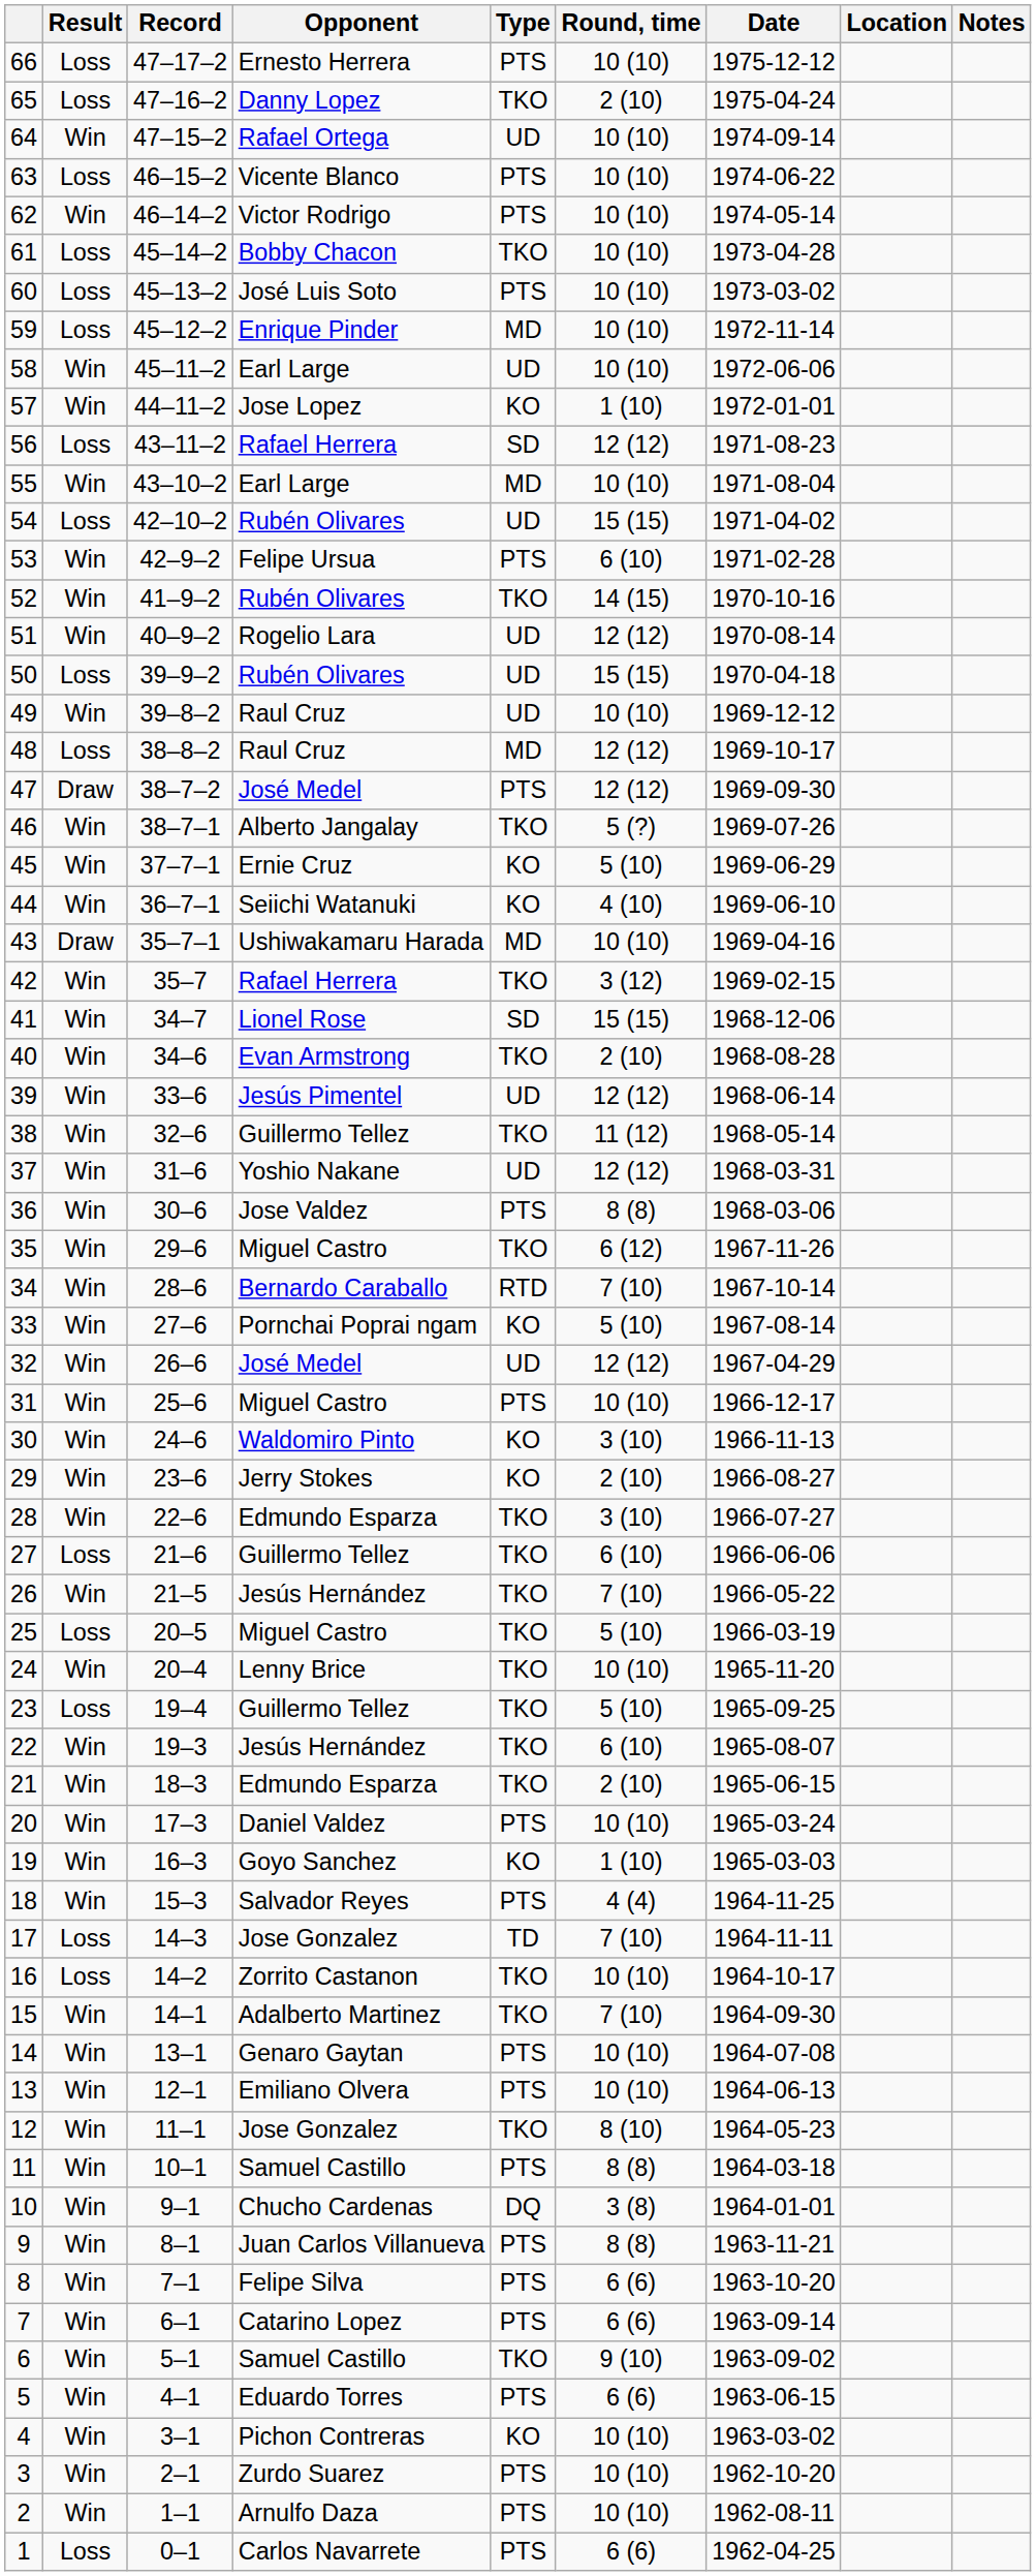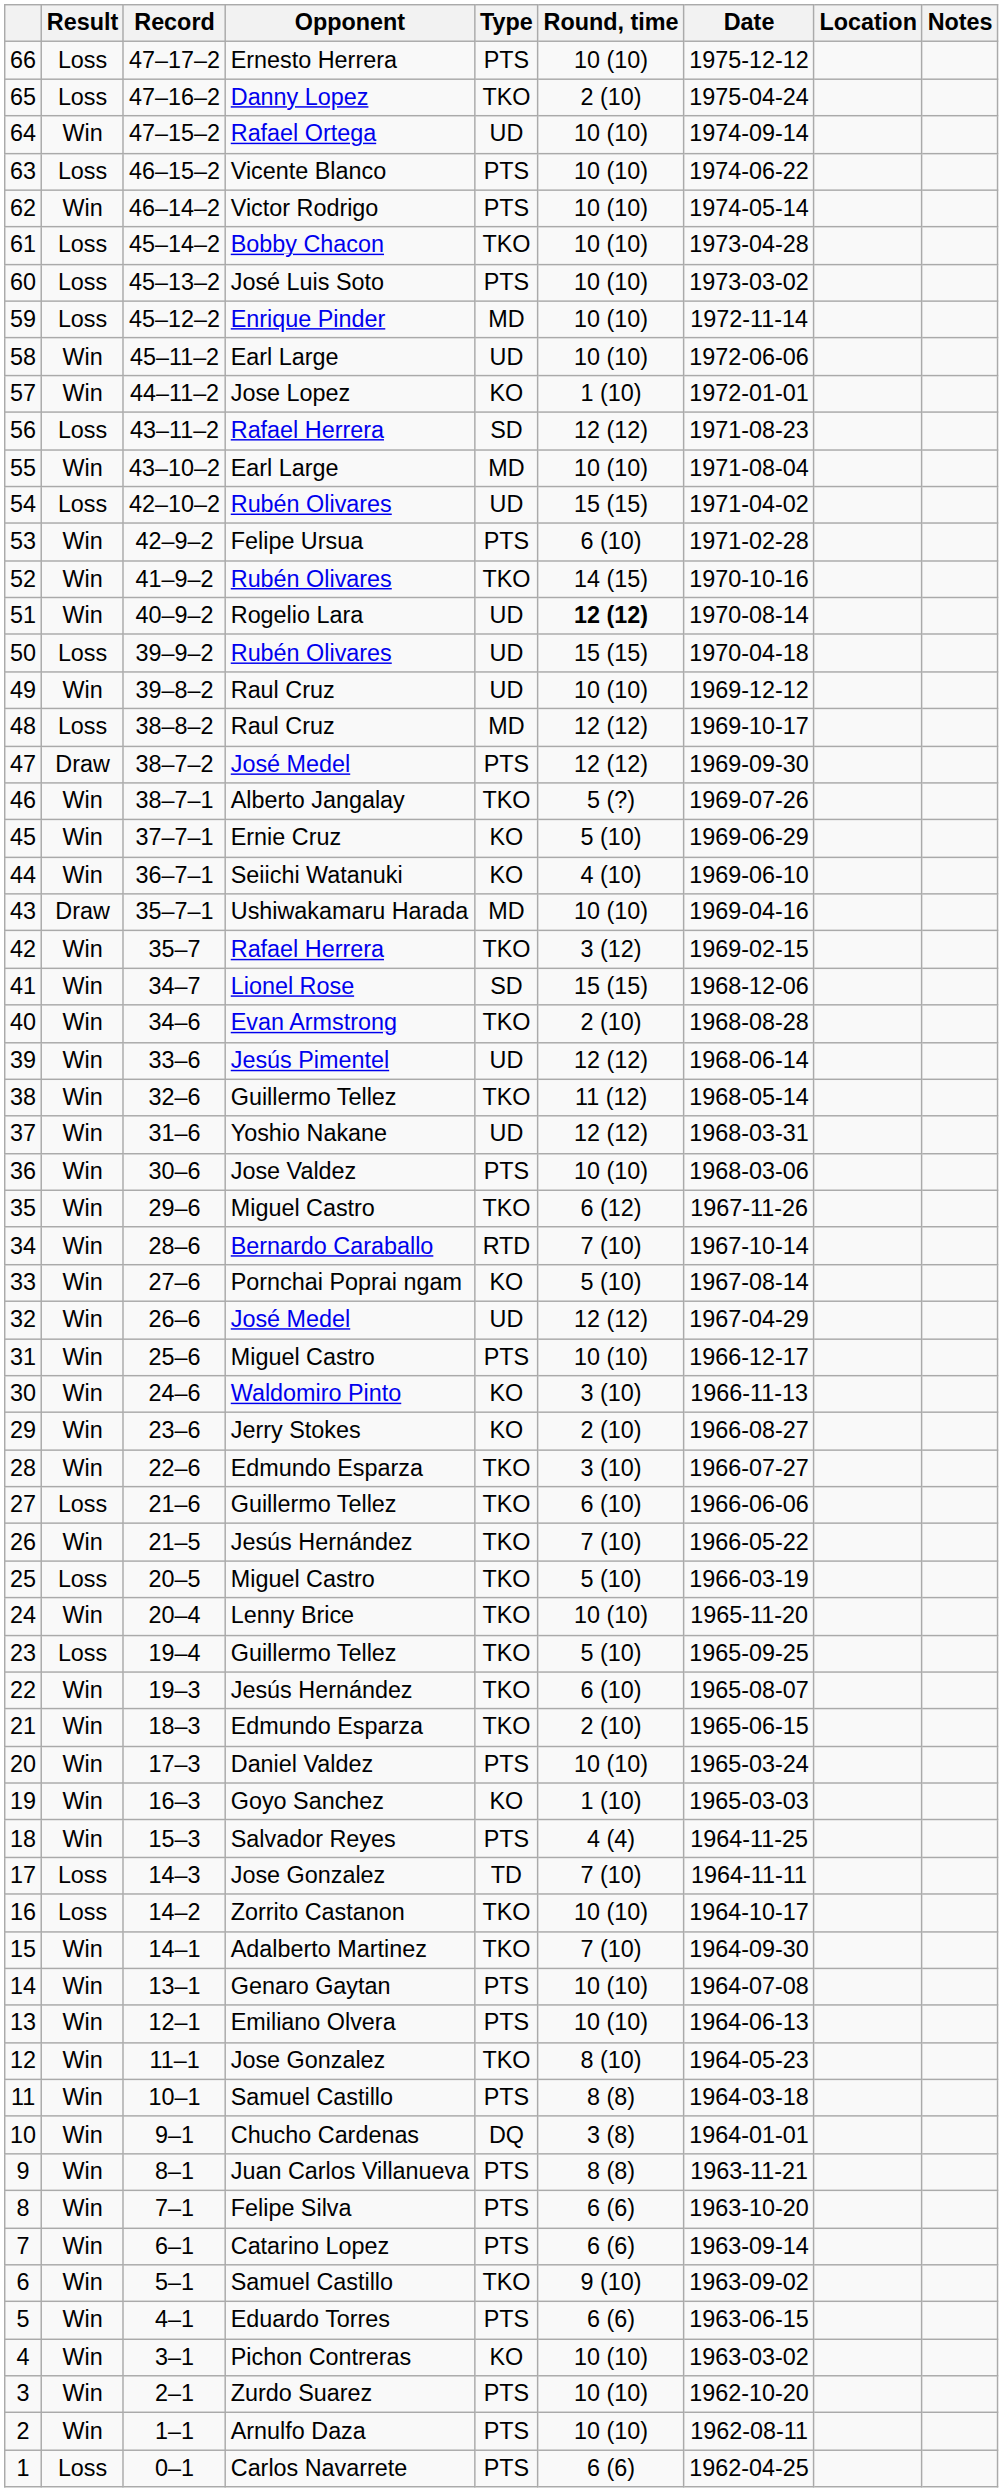51 | Round, time: normal -> bold
36 | Round, time: 8 (8) -> 10 (10)
